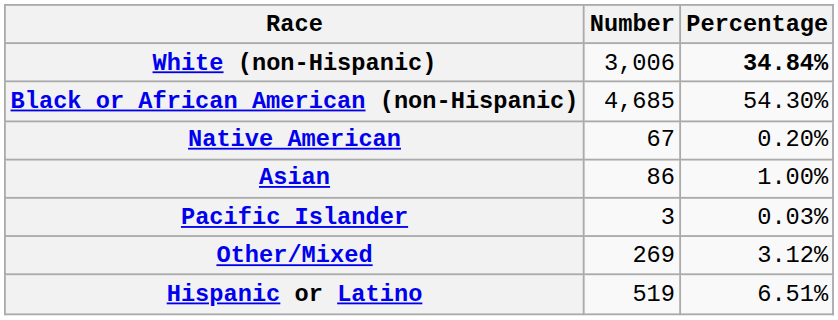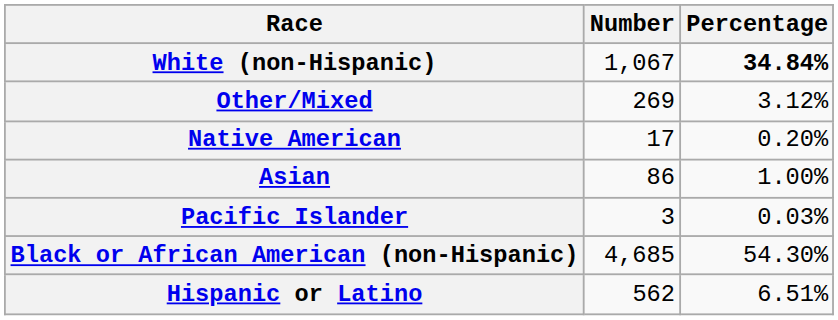White (non-Hispanic) | Number: 3,006 -> 1,067
rows swapped: Black or African American (non-Hispanic) <-> Other/Mixed
Native American | Number: 67 -> 17
Hispanic or Latino | Number: 519 -> 562
